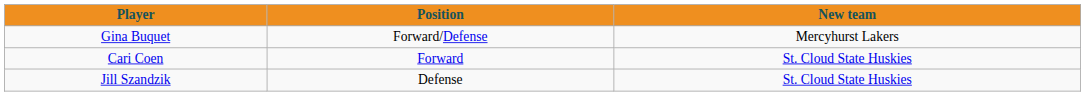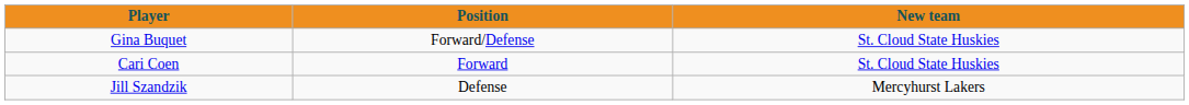Gina Buquet | New team: Mercyhurst Lakers -> St. Cloud State Huskies
Jill Szandzik | New team: St. Cloud State Huskies -> Mercyhurst Lakers
